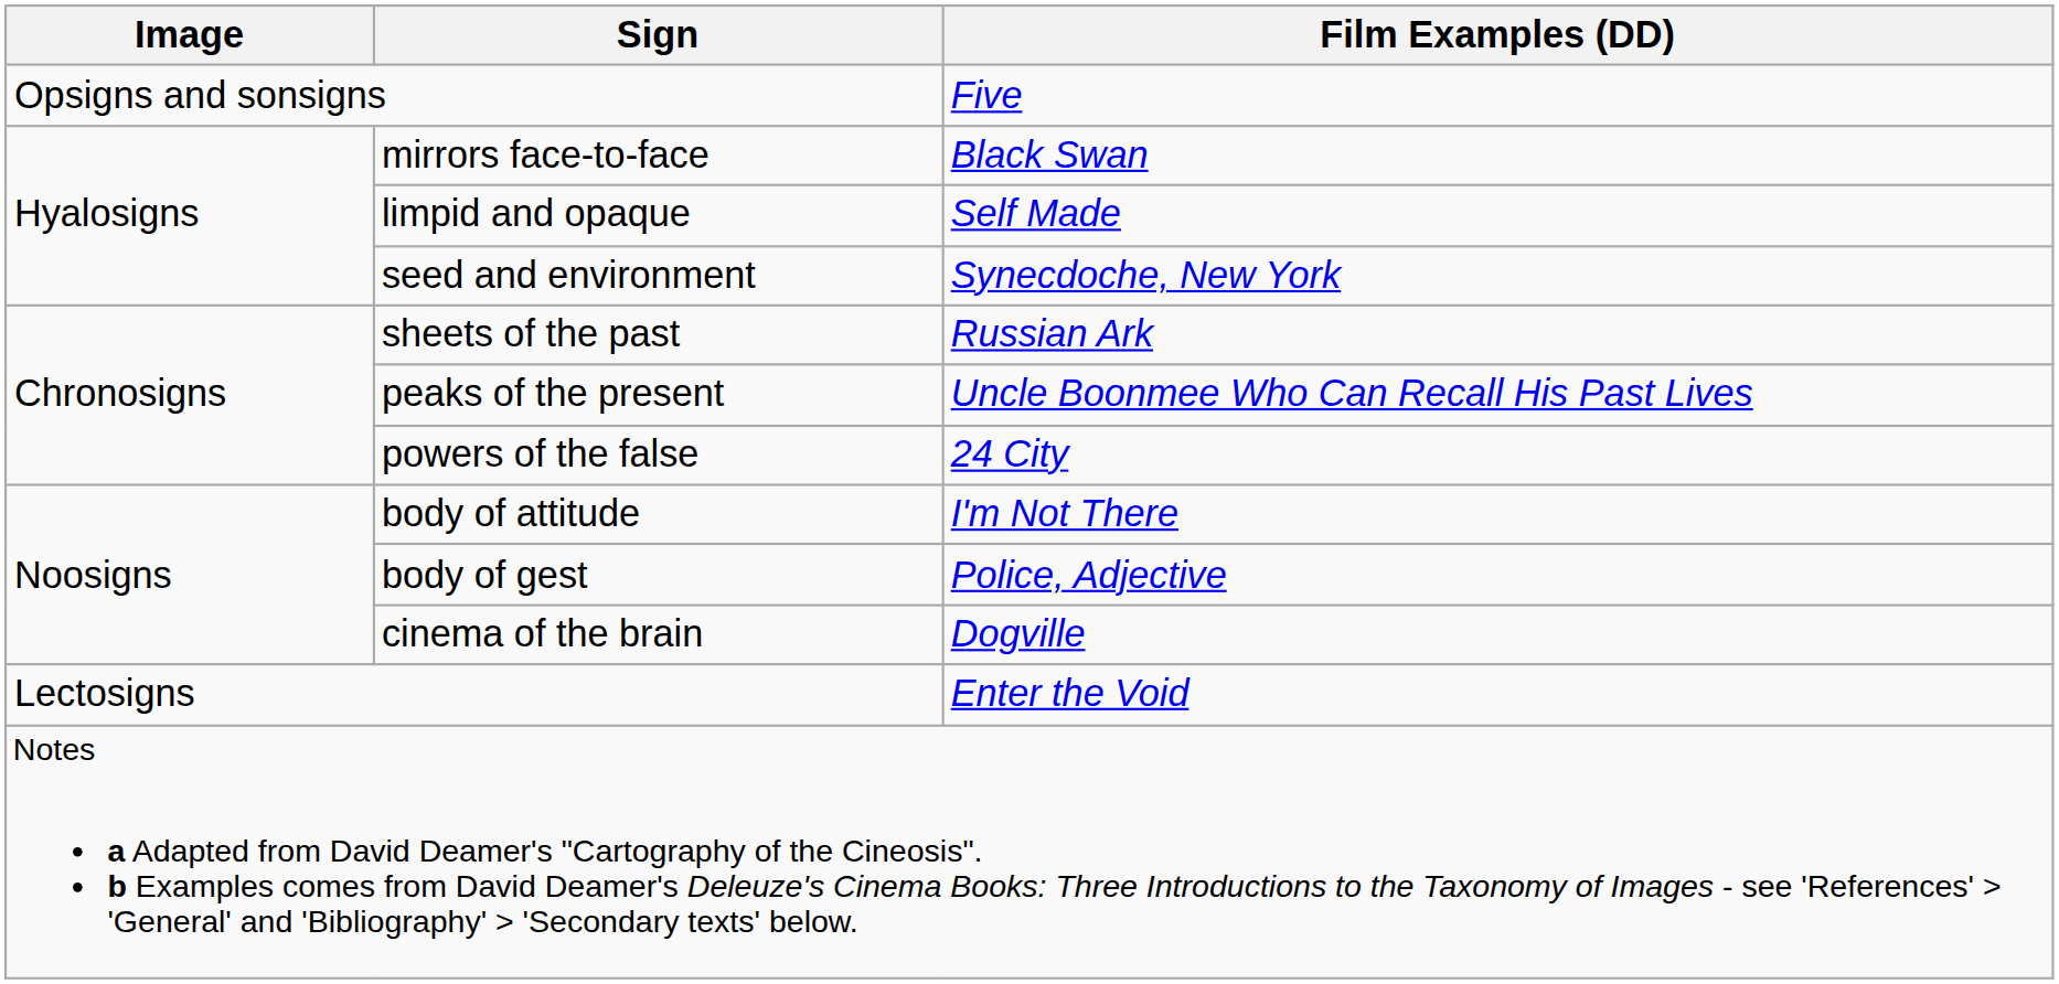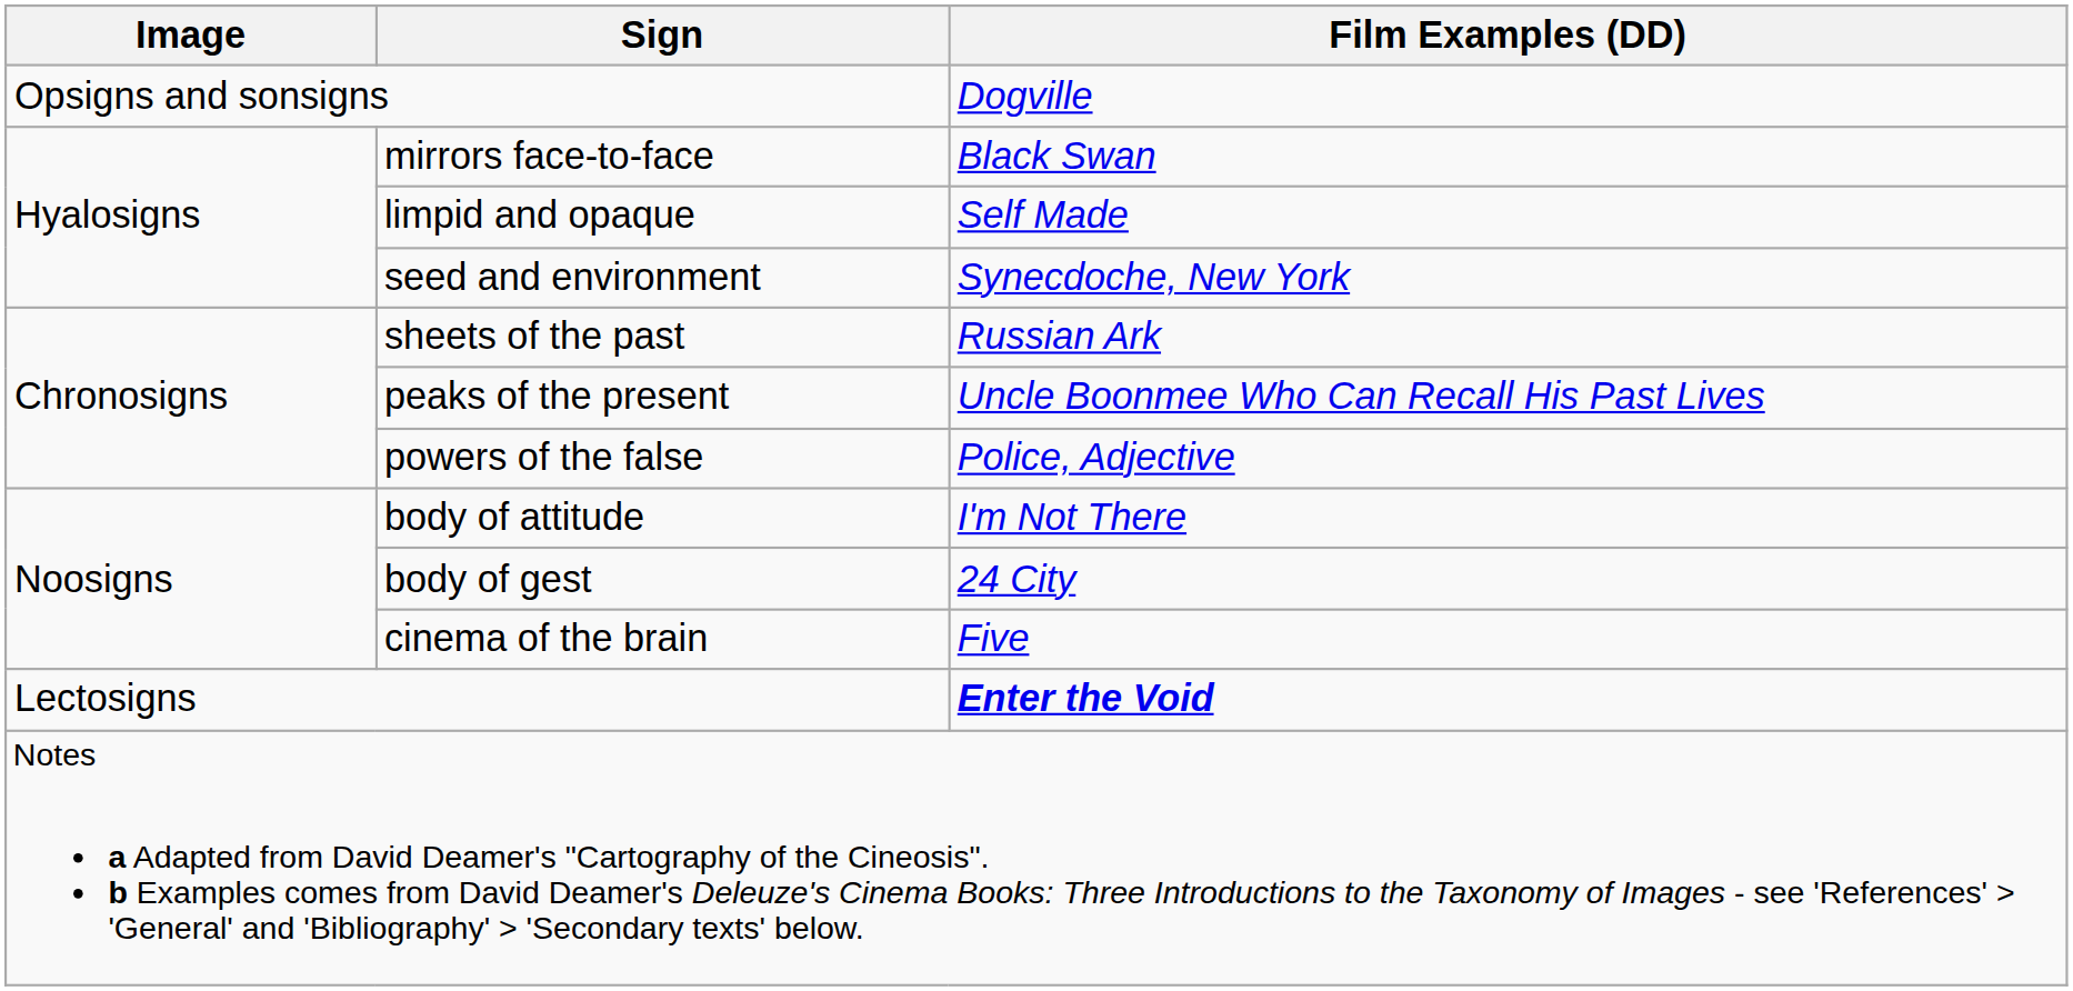Opsigns and sonsigns | Film Examples (DD): Five -> Dogville
powers of the false | Film Examples (DD): 24 City -> Police, Adjective
body of gest | Film Examples (DD): Police, Adjective -> 24 City
cinema of the brain | Film Examples (DD): Dogville -> Five
Lectosigns | Film Examples (DD): normal -> bold
